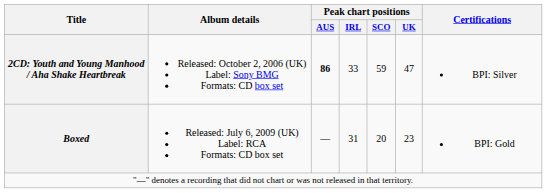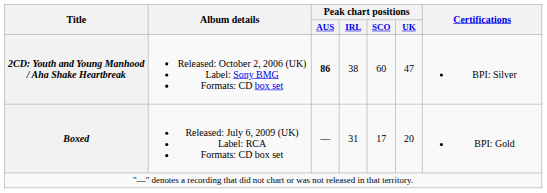2CD: Youth and Young Manhood / Aha Shake Heartbreak | Peak chart positions / IRL: 33 -> 38
2CD: Youth and Young Manhood / Aha Shake Heartbreak | Peak chart positions / SCO: 59 -> 60
Boxed | Peak chart positions / SCO: 20 -> 17
Boxed | Peak chart positions / UK: 23 -> 20
